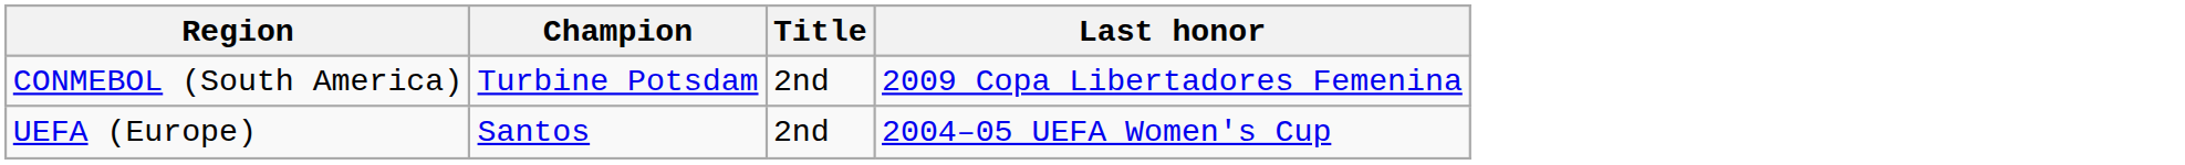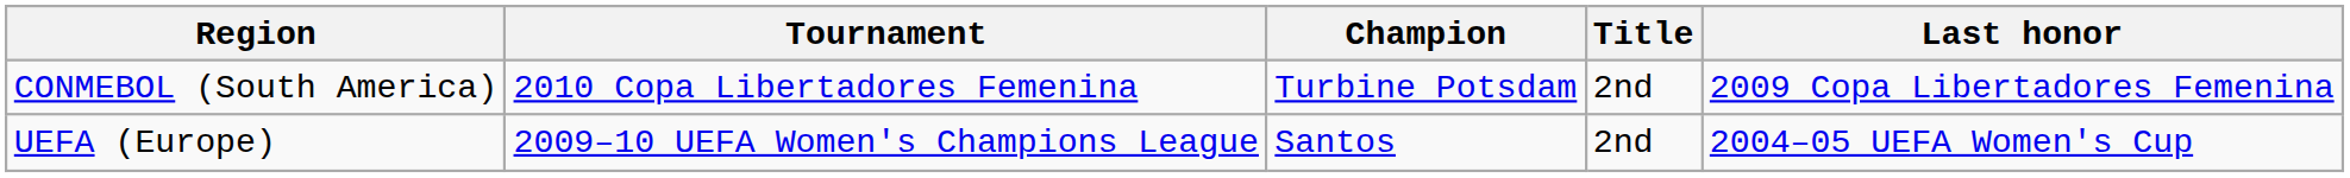+ column: Tournament | 2010 Copa Libertadores Femenina | 2009–10 UEFA Women's Champions League
